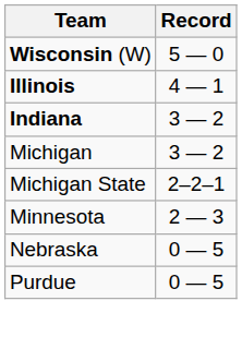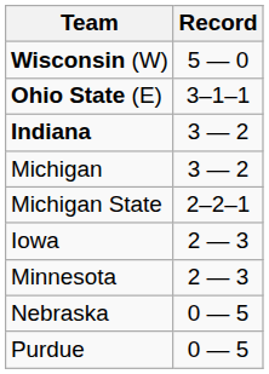- row: Illinois | 4 — 1
+ row: Ohio State (E) | 3–1–1
+ row: Iowa | 2 — 3
